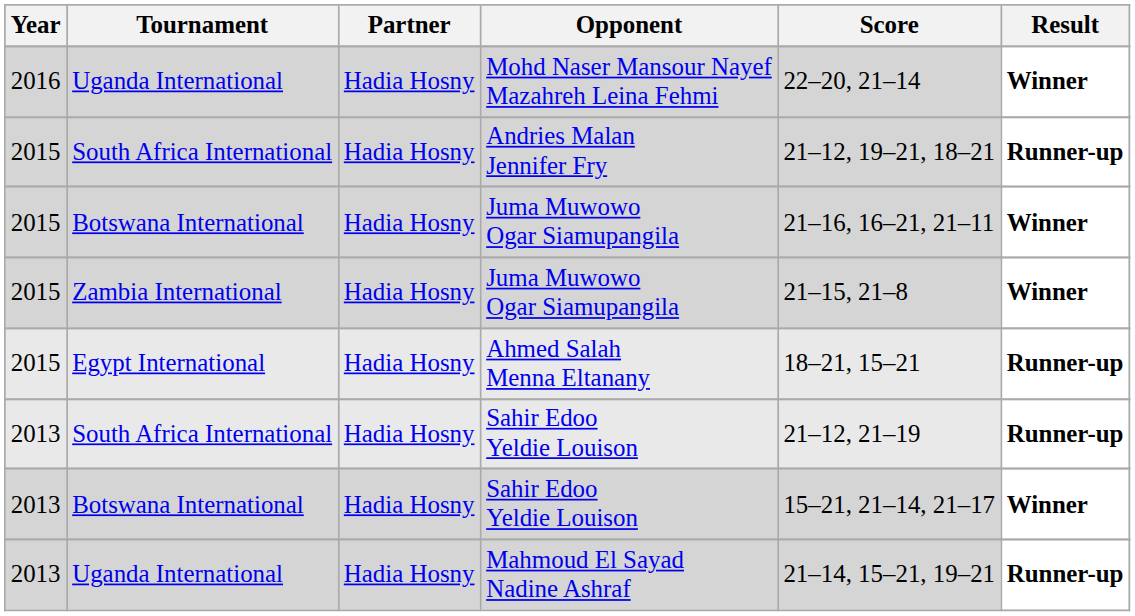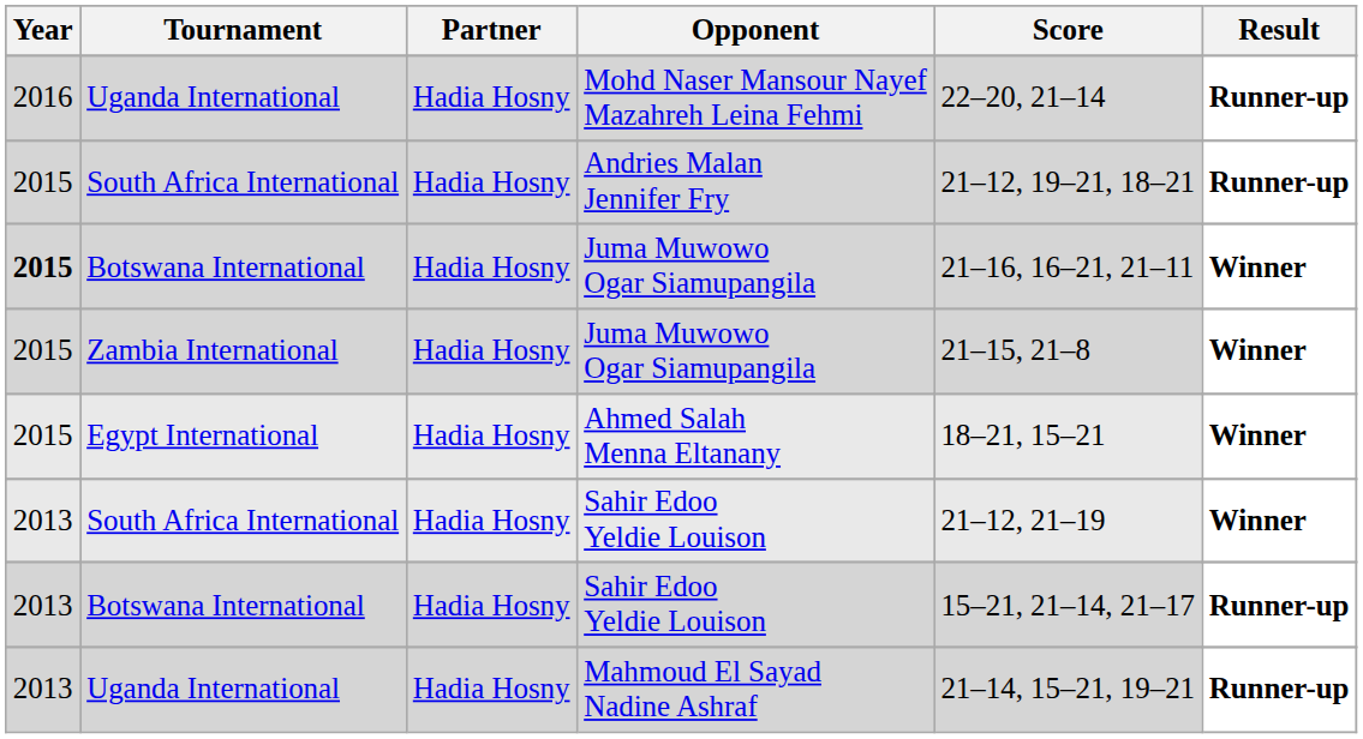Mohd Naser Mansour Nayef Mazahreh Leina Fehmi | Result: Winner -> Runner-up
Botswana International / Juma Muwowo Ogar Siamupangila | Year: normal -> bold
Ahmed Salah Menna Eltanany | Result: Runner-up -> Winner
South Africa International / Sahir Edoo Yeldie Louison | Result: Runner-up -> Winner
Botswana International / Sahir Edoo Yeldie Louison | Result: Winner -> Runner-up
